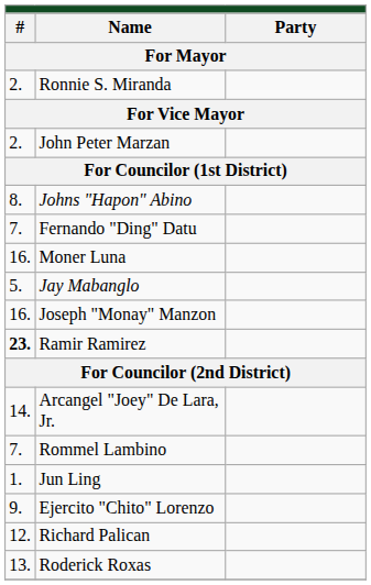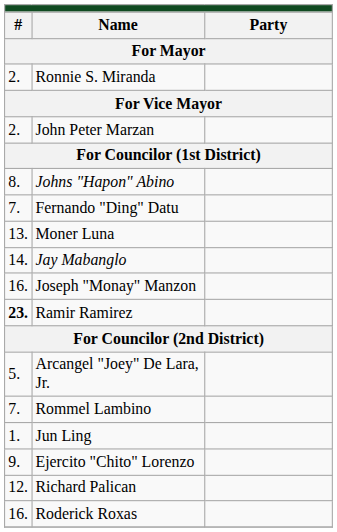Moner Luna | column 1: 16. -> 13.
Jay Mabanglo | column 1: 5. -> 14.
Arcangel "Joey" De Lara, Jr. | column 1: 14. -> 5.
Roderick Roxas | column 1: 13. -> 16.
